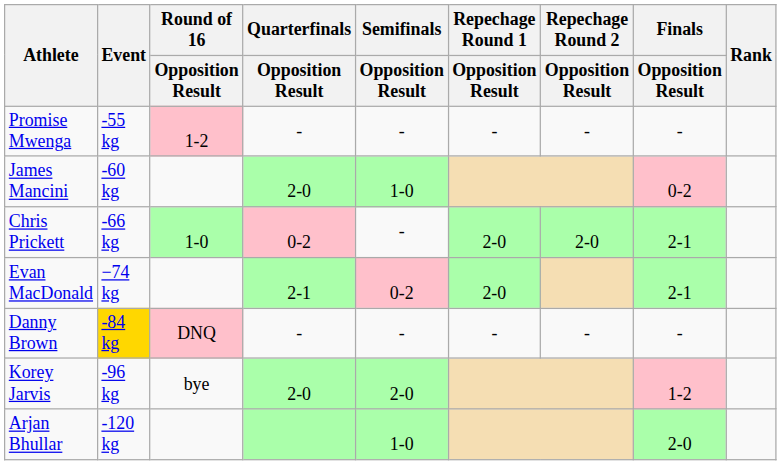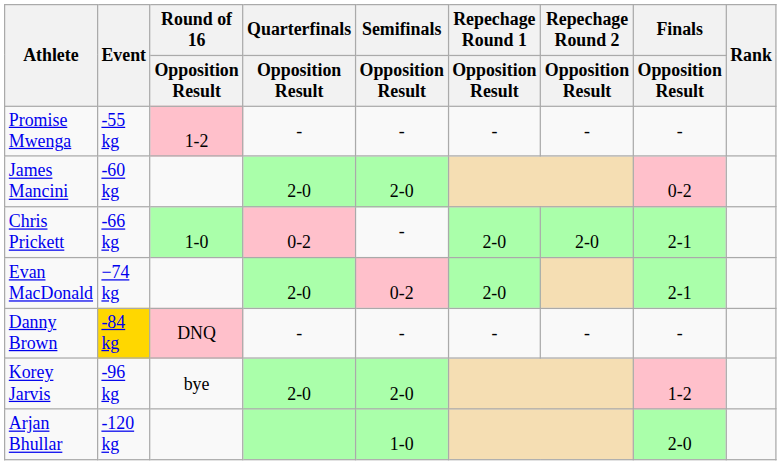James Mancini | Semifinals / Opposition Result: 1-0 -> 2-0
Evan MacDonald | Quarterfinals / Opposition Result: 2-1 -> 2-0
